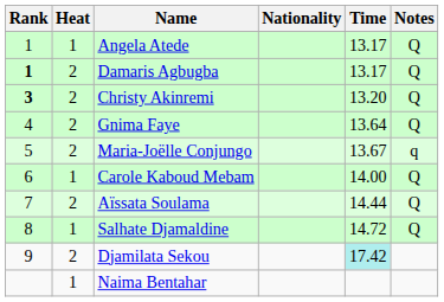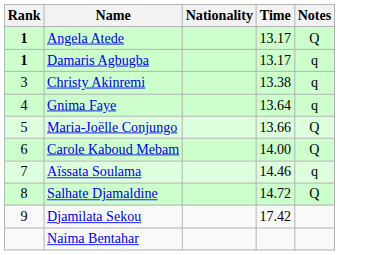- column: Heat | 1 | 2 | 2 | 2 | 2 | 1 | 2 | 1 | 2 | 1
Angela Atede | Rank: normal -> bold
Damaris Agbugba | Notes: Q -> q
Christy Akinremi | Rank: bold -> normal
Christy Akinremi | Time: 13.20 -> 13.38
Christy Akinremi | Notes: Q -> q
Gnima Faye | Notes: Q -> q
Maria-Joëlle Conjungo | Time: 13.67 -> 13.66
Maria-Joëlle Conjungo | Notes: q -> Q
Aïssata Soulama | Time: 14.44 -> 14.46
Aïssata Soulama | Notes: Q -> q
Djamilata Sekou | Time: paleturquoise background -> no background
